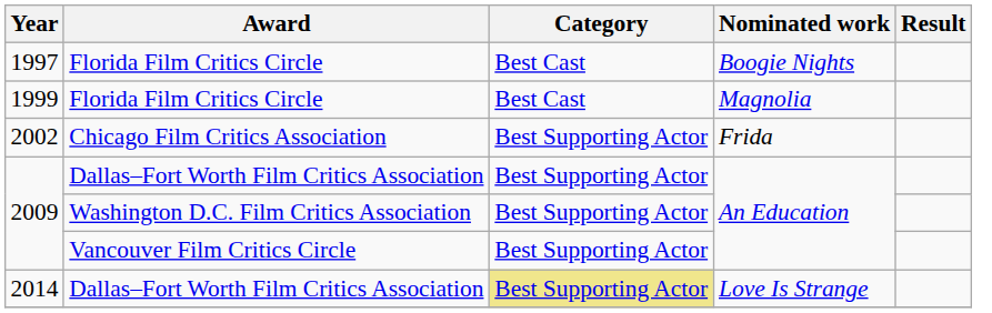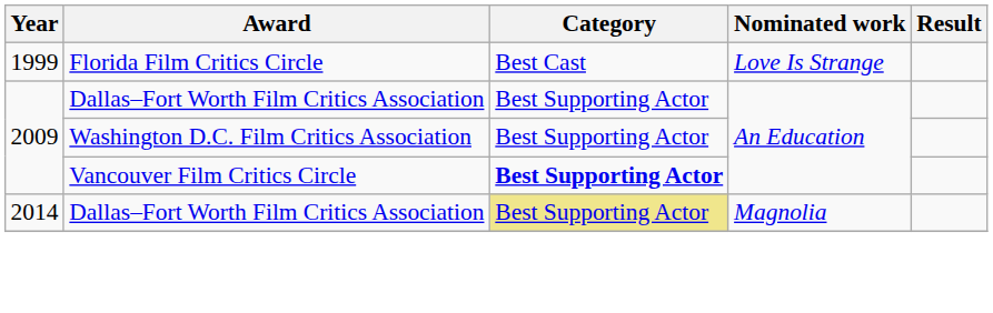- row: 1997 | Florida Film Critics Circle | Best Cast | Boogie Nights
1999 | Nominated work: Magnolia -> Love Is Strange
- row: 2002 | Chicago Film Critics Association | Best Supporting Actor | Frida
2009 / Vancouver Film Critics Circle | Category: normal -> bold
2014 | Nominated work: Love Is Strange -> Magnolia
